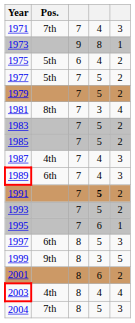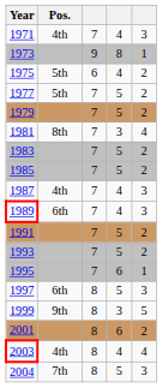1971 | Pos.: 7th -> 4th
1991 | column 4: bold -> normal
